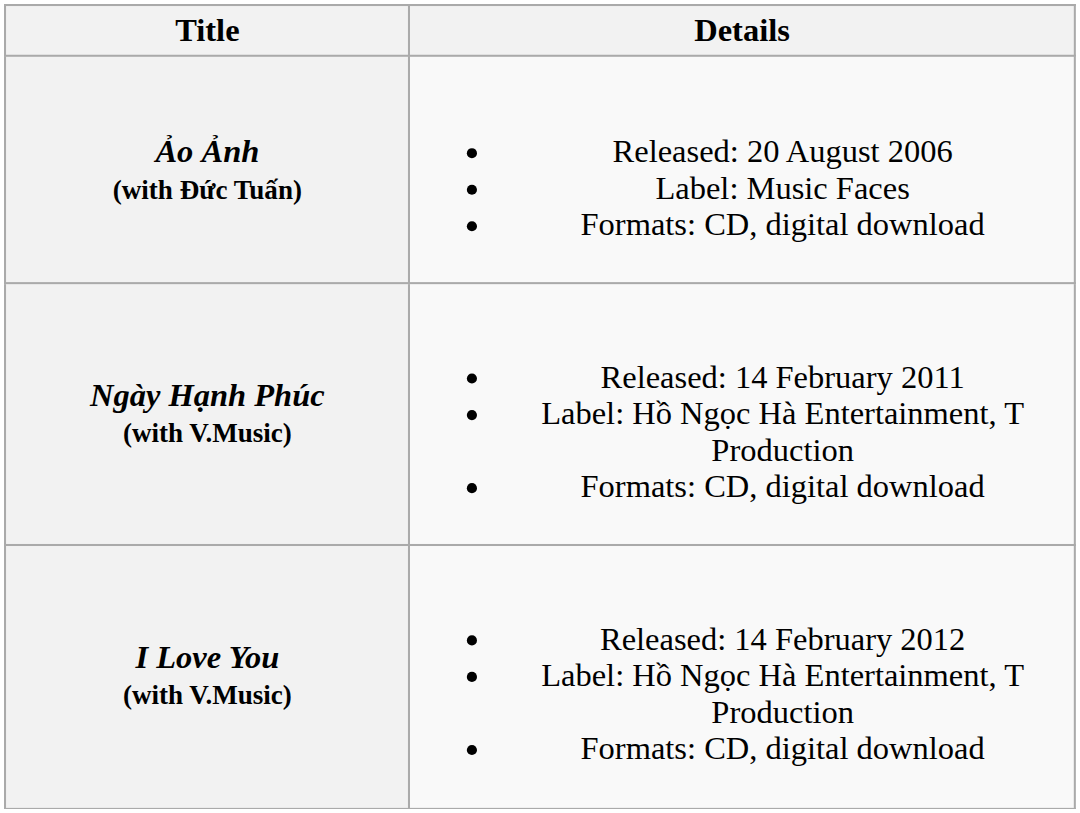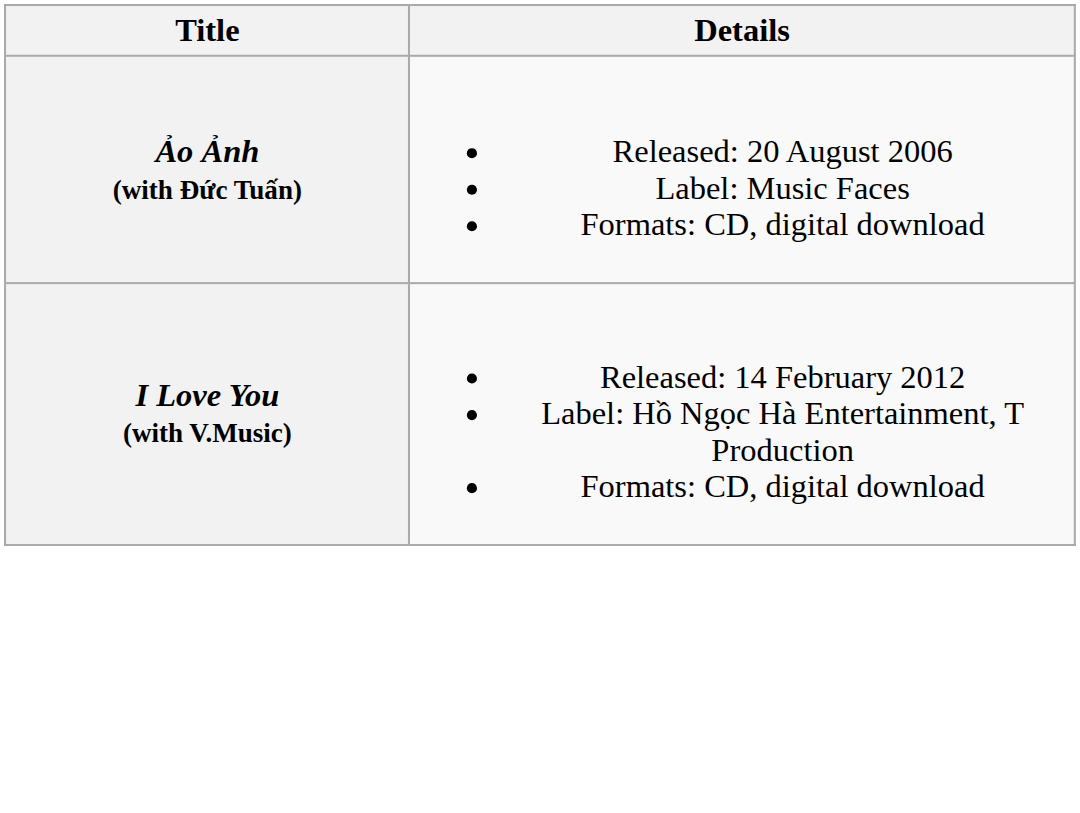- row: Ngày Hạnh Phúc (with V.Music) | Released: 14 February 2011 Label: Hồ Ngọc Hà Entertainment, T Production Formats: CD, digital download
